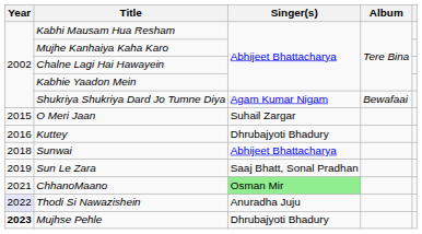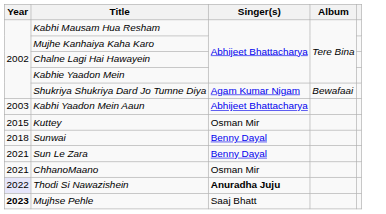+ row: 2003 | Kabhi Yaadon Mein Aaun | Abhijeet Bhattacharya
- row: 2015 | O Meri Jaan | Suhail Zargar
Kuttey | Year: 2016 -> 2015
Kuttey | Singer(s): Dhrubajyoti Bhadury -> Osman Mir
Sunwai | Singer(s): Abhijeet Bhattacharya -> Benny Dayal
Sun Le Zara | Year: 2019 -> 2021
Sun Le Zara | Singer(s): Saaj Bhatt, Sonal Pradhan -> Benny Dayal
ChhanoMaano | Singer(s): lightgreen background -> no background
Thodi Si Nawazishein | Singer(s): normal -> bold
Mujhse Pehle | Singer(s): Dhrubajyoti Bhadury -> Saaj Bhatt
